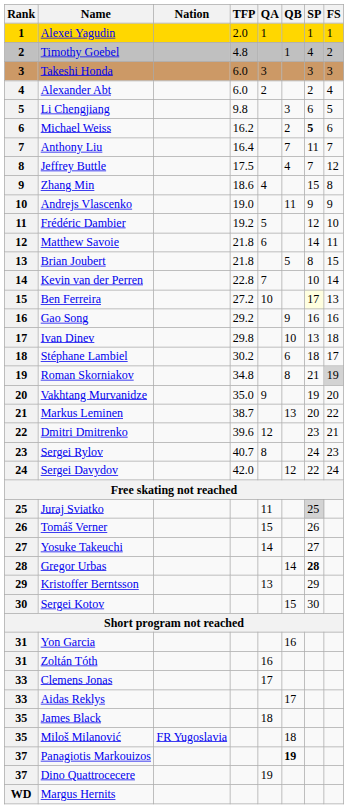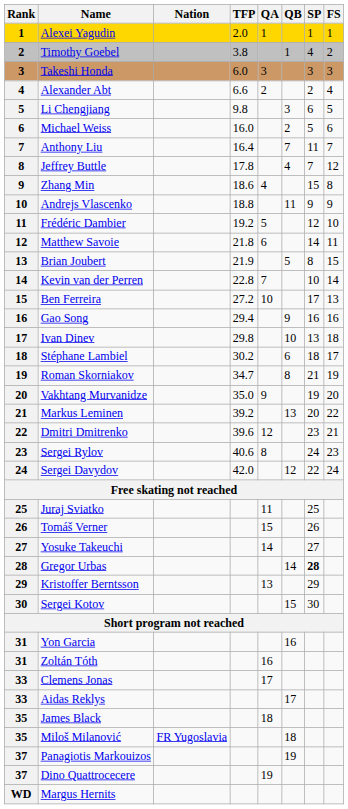Timothy Goebel | TFP: 4.8 -> 3.8
Alexander Abt | TFP: 6.0 -> 6.6
Michael Weiss | TFP: 16.2 -> 16.0
Michael Weiss | SP: bold -> normal
Jeffrey Buttle | TFP: 17.5 -> 17.8
Andrejs Vlascenko | TFP: 19.0 -> 18.8
Brian Joubert | TFP: 21.8 -> 21.9
Ben Ferreira | SP: lightyellow background -> no background
Gao Song | TFP: 29.2 -> 29.4
Roman Skorniakov | TFP: 34.8 -> 34.7
Roman Skorniakov | FS: lightgrey background -> no background
Markus Leminen | TFP: 38.7 -> 39.2
Sergei Rylov | TFP: 40.7 -> 40.6
Juraj Sviatko | SP: lightgrey background -> no background
Panagiotis Markouizos | QB: bold -> normal
